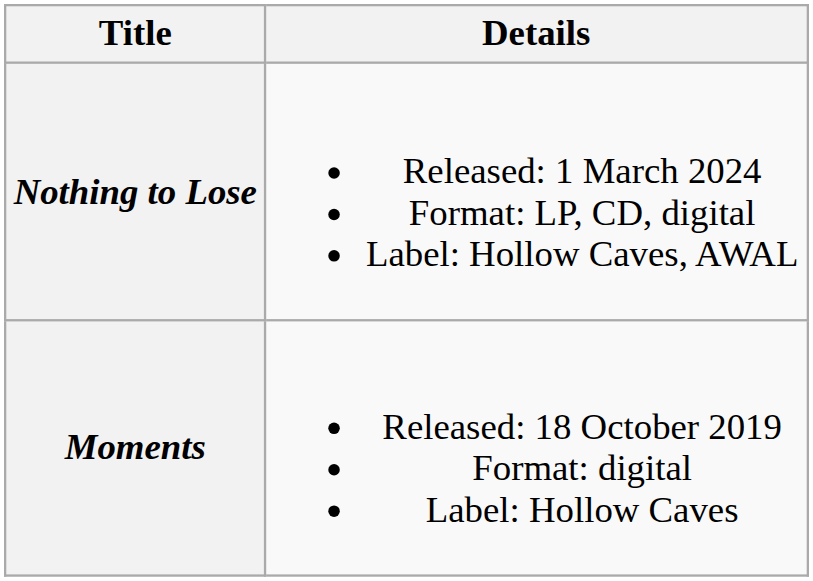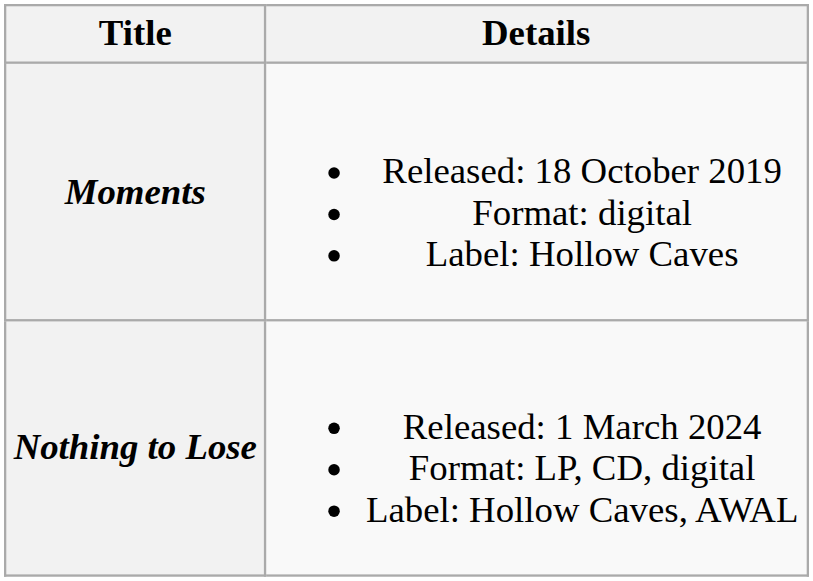rows swapped: Moments <-> Nothing to Lose
